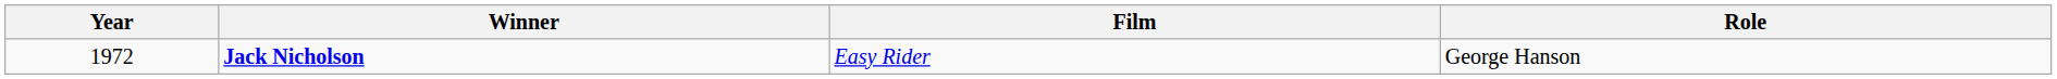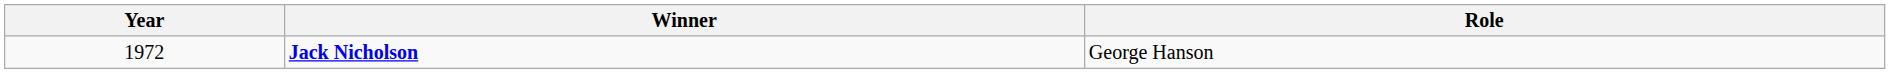- column: Film | Easy Rider
